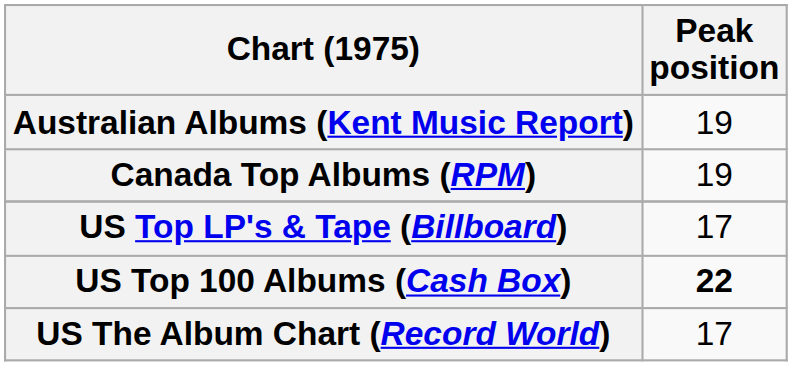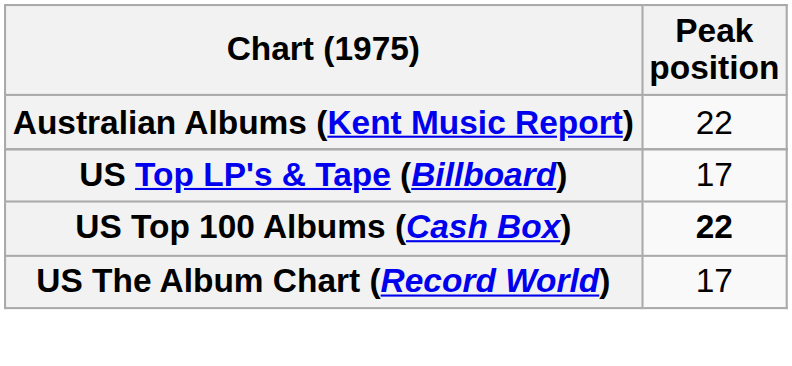Australian Albums (Kent Music Report) | Peak position: 19 -> 22
- row: Canada Top Albums (RPM) | 19
